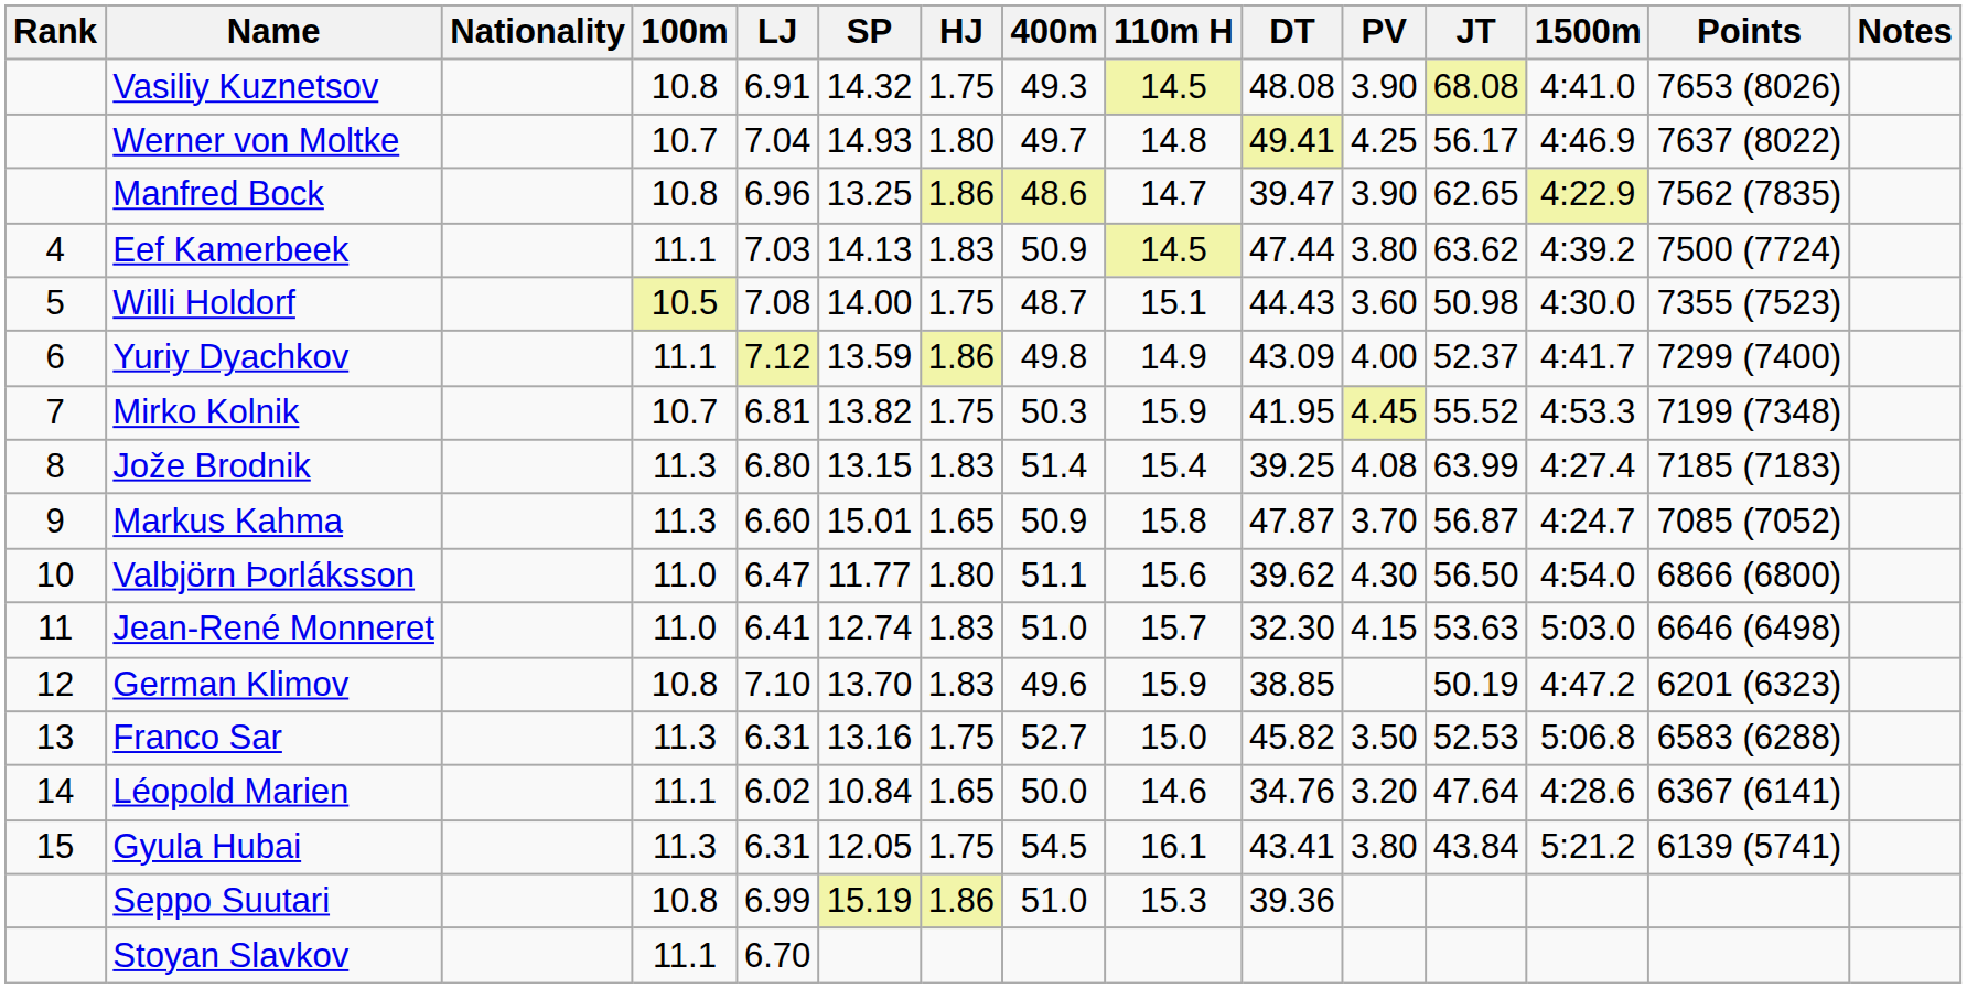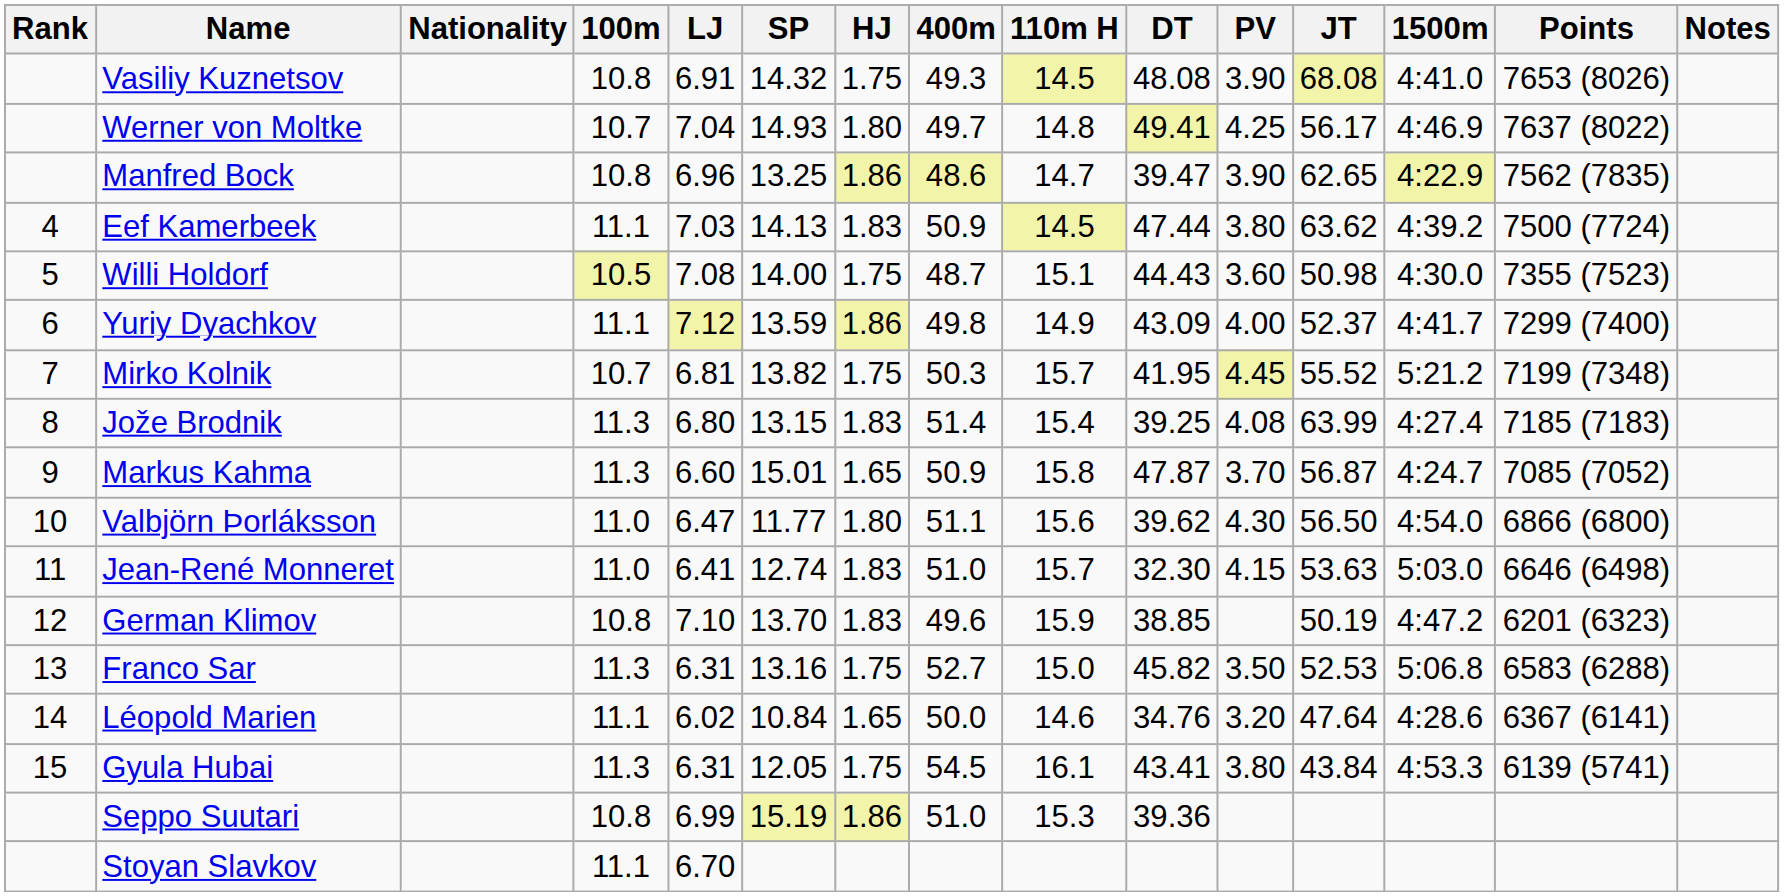Mirko Kolnik | 110m H: 15.9 -> 15.7
Mirko Kolnik | 1500m: 4:53.3 -> 5:21.2
Gyula Hubai | 1500m: 5:21.2 -> 4:53.3
